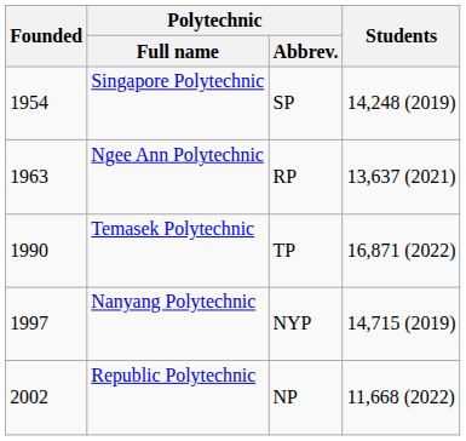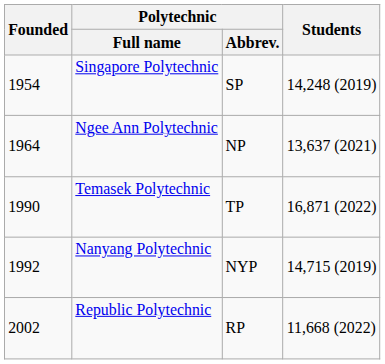Ngee Ann Polytechnic | Founded: 1963 -> 1964
Ngee Ann Polytechnic | Polytechnic / Abbrev.: RP -> NP
Nanyang Polytechnic | Founded: 1997 -> 1992
Republic Polytechnic | Polytechnic / Abbrev.: NP -> RP
